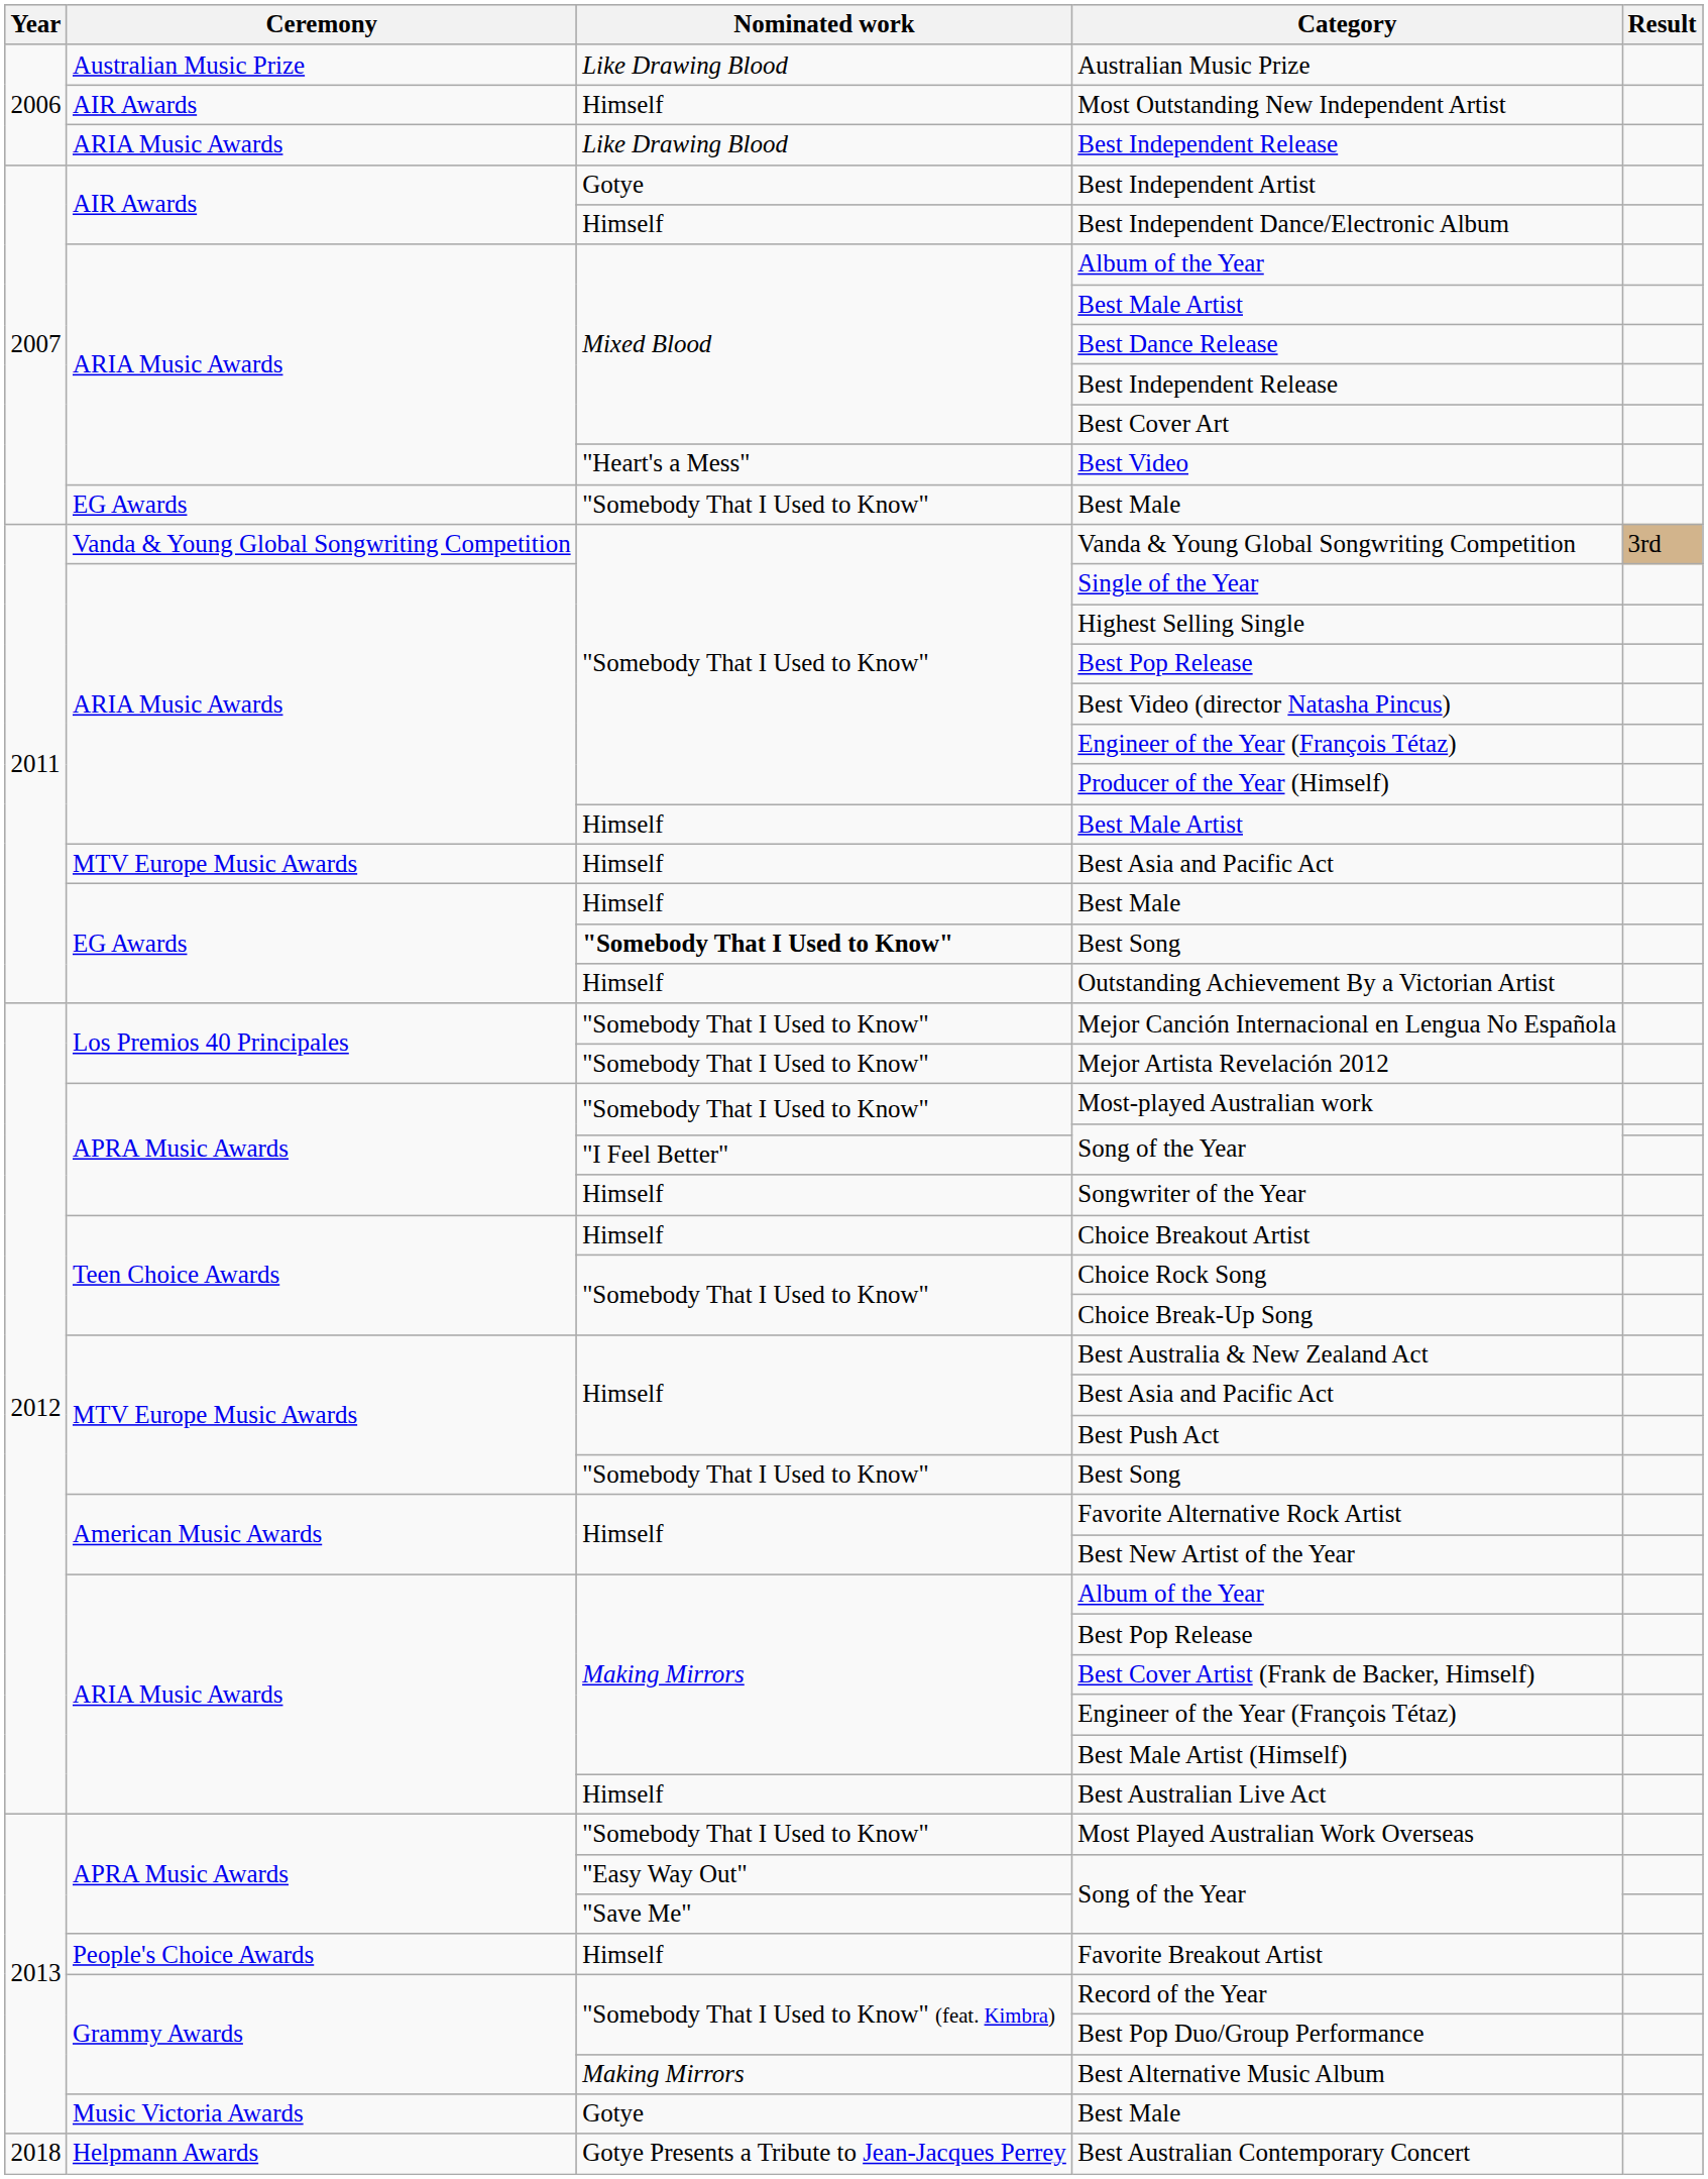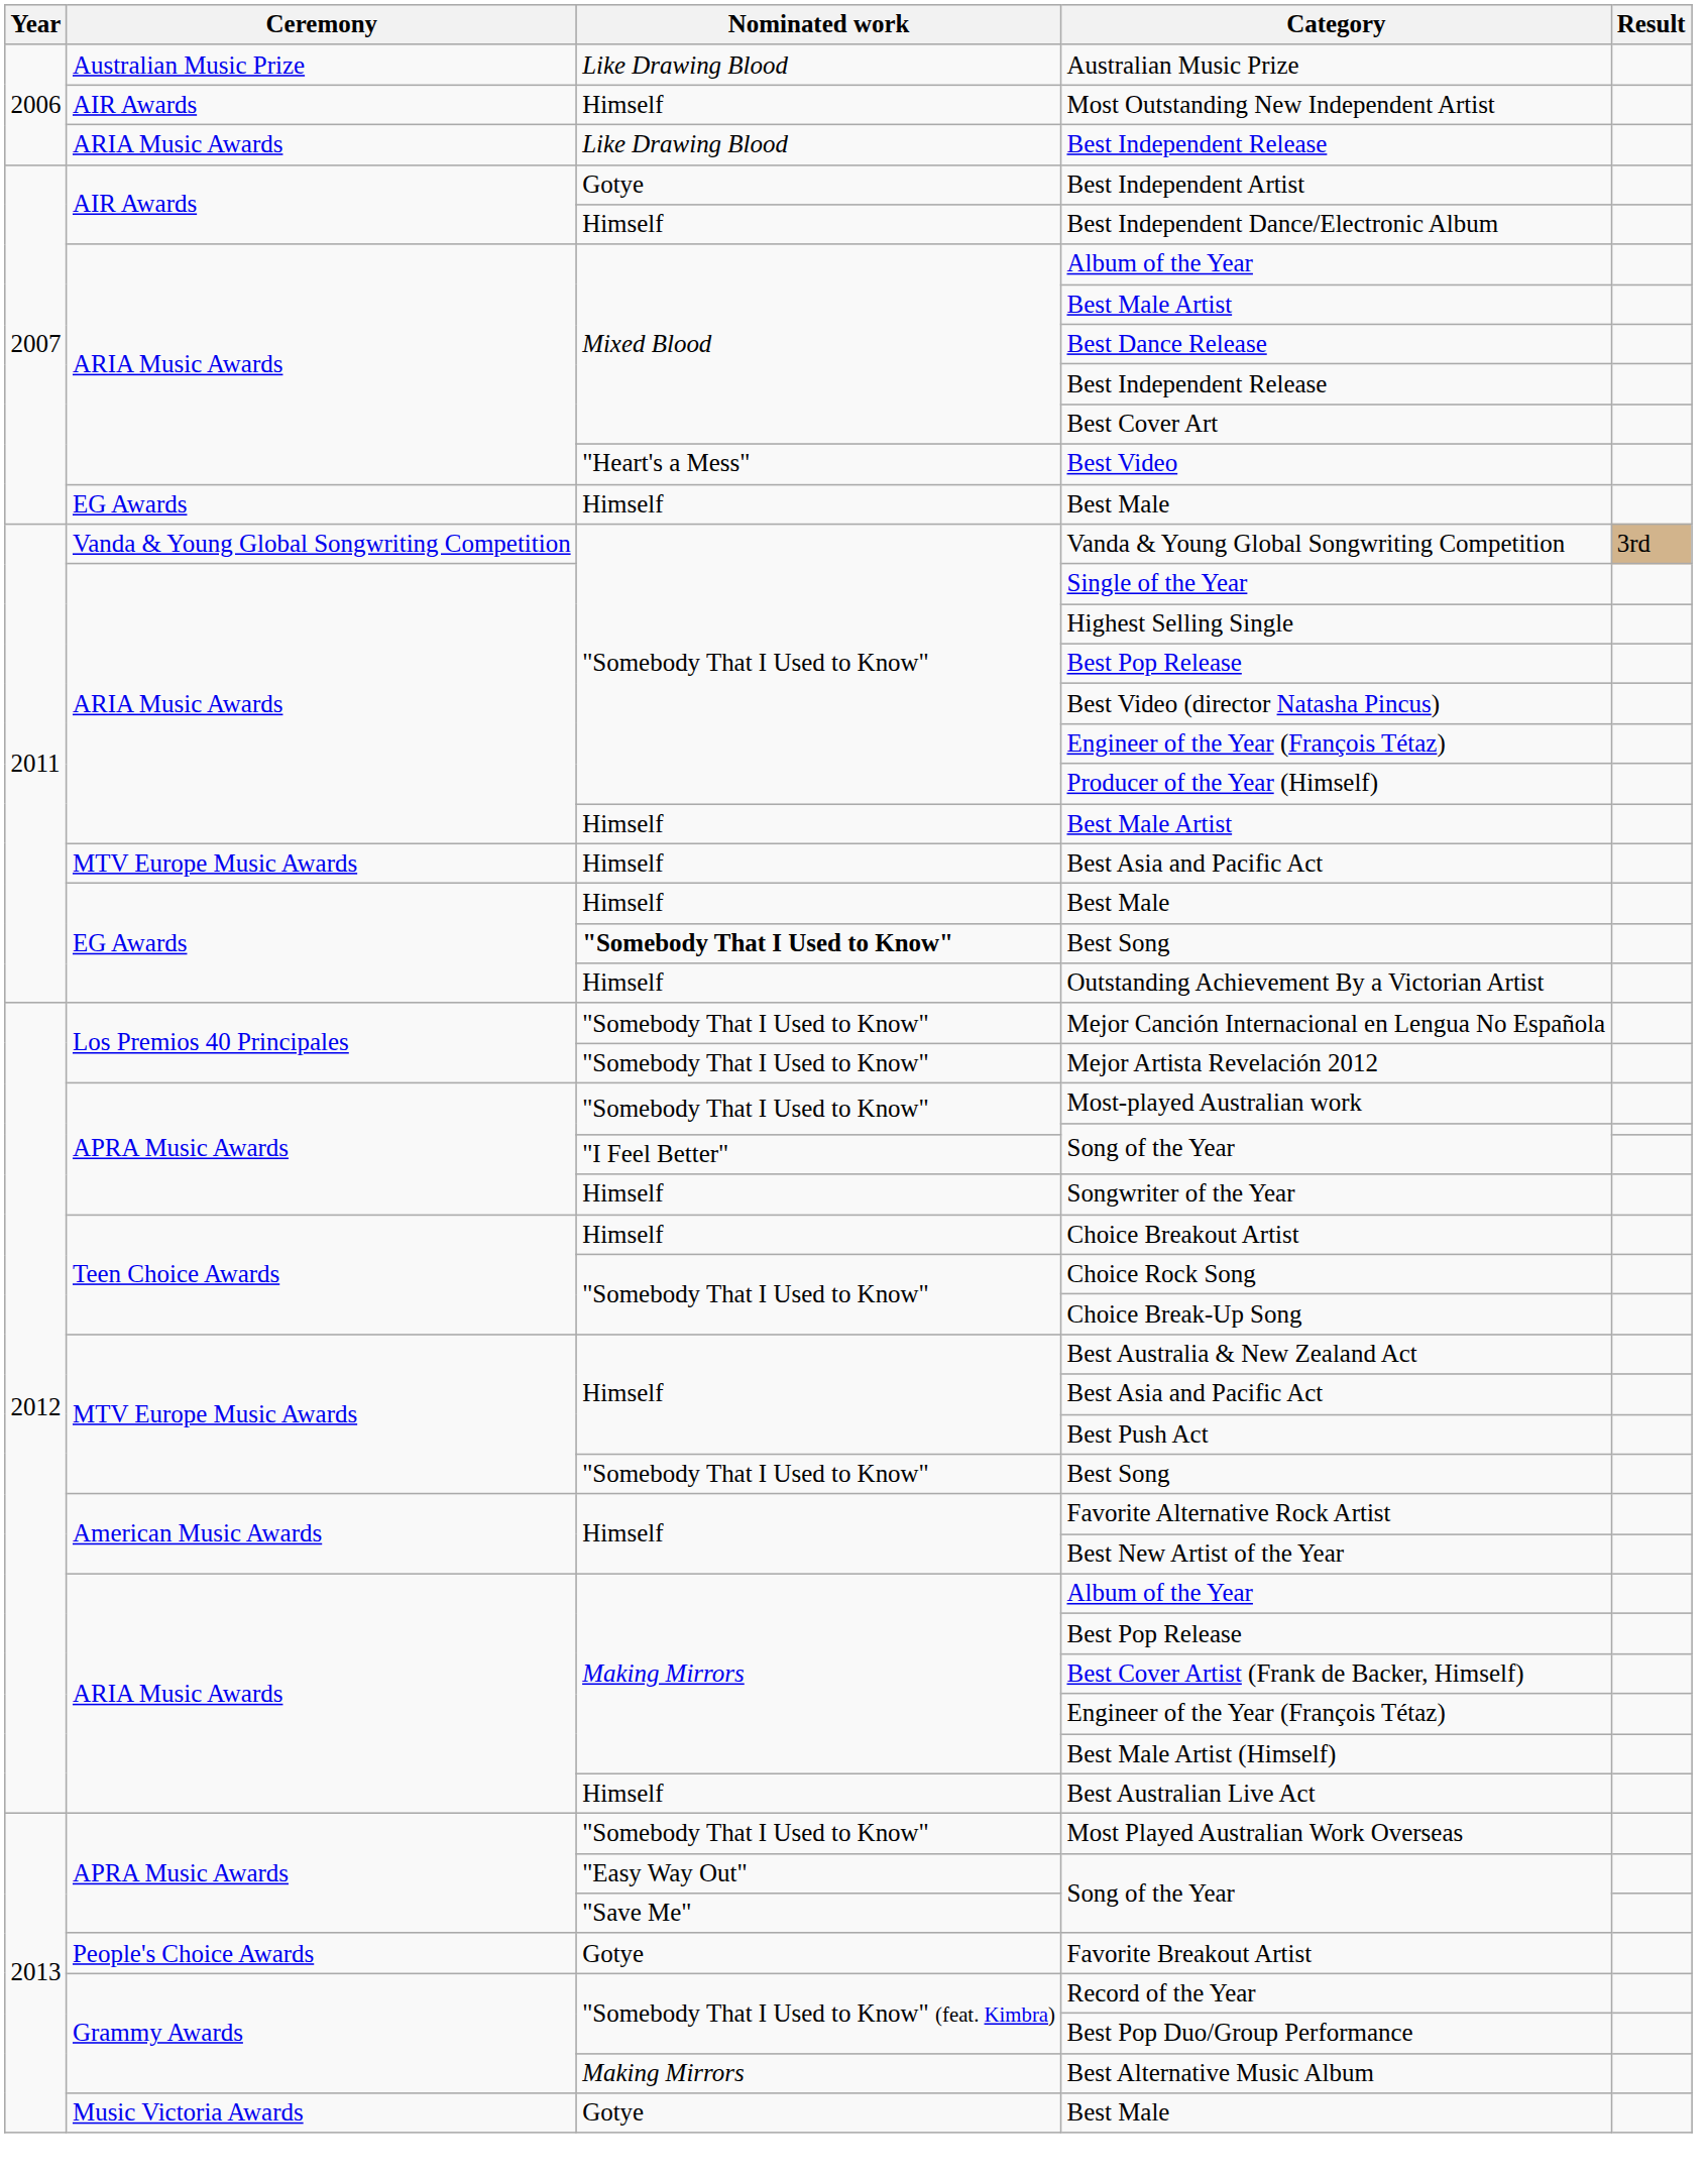2007 / Best Male | Nominated work: "Somebody That I Used to Know" -> Himself
Favorite Breakout Artist | Nominated work: Himself -> Gotye
- row: 2018 | Helpmann Awards | Gotye Presents a Tribute to Jean-Jacques Perrey | Best Australian Contemporary Concert
